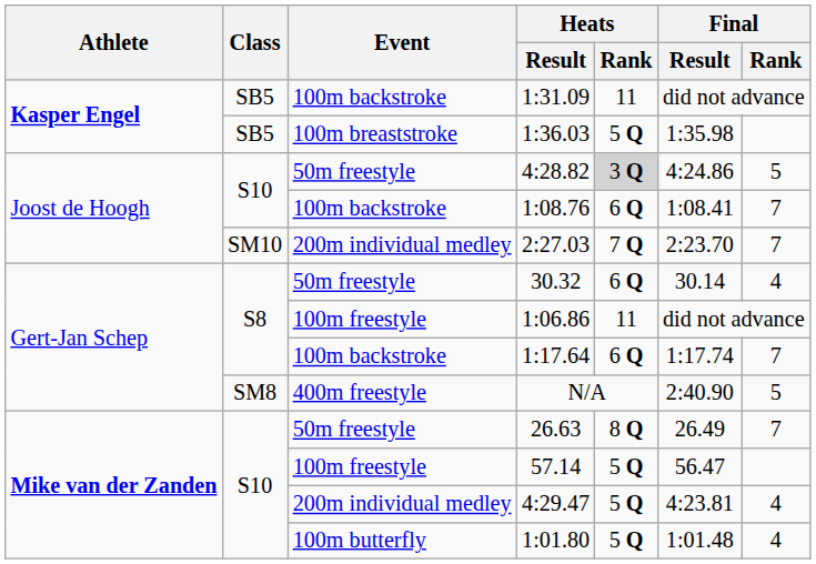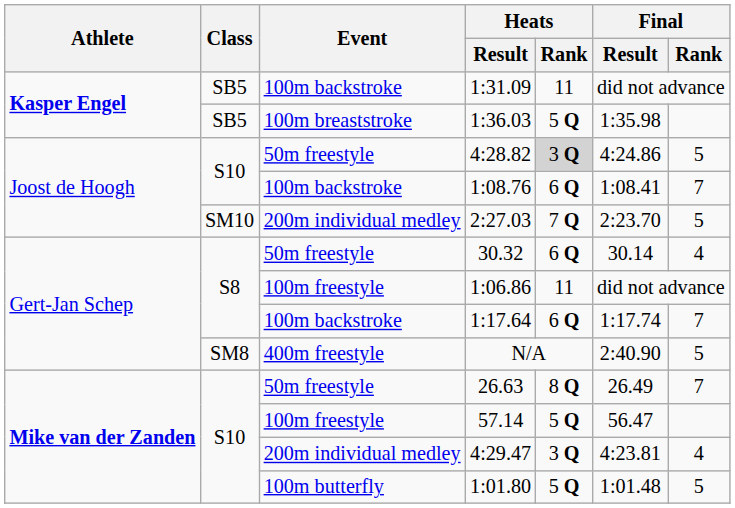2:27.03 | Final / Rank: 7 -> 5
4:29.47 | Heats / Rank: 5 Q -> 3 Q
1:01.80 | Final / Rank: 4 -> 5
